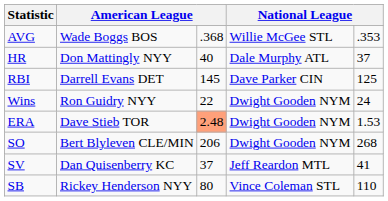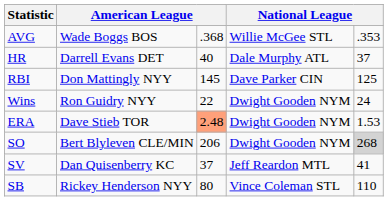HR | column 2: Don Mattingly NYY -> Darrell Evans DET
RBI | column 2: Darrell Evans DET -> Don Mattingly NYY
SO | column 5: no background -> lightgrey background
